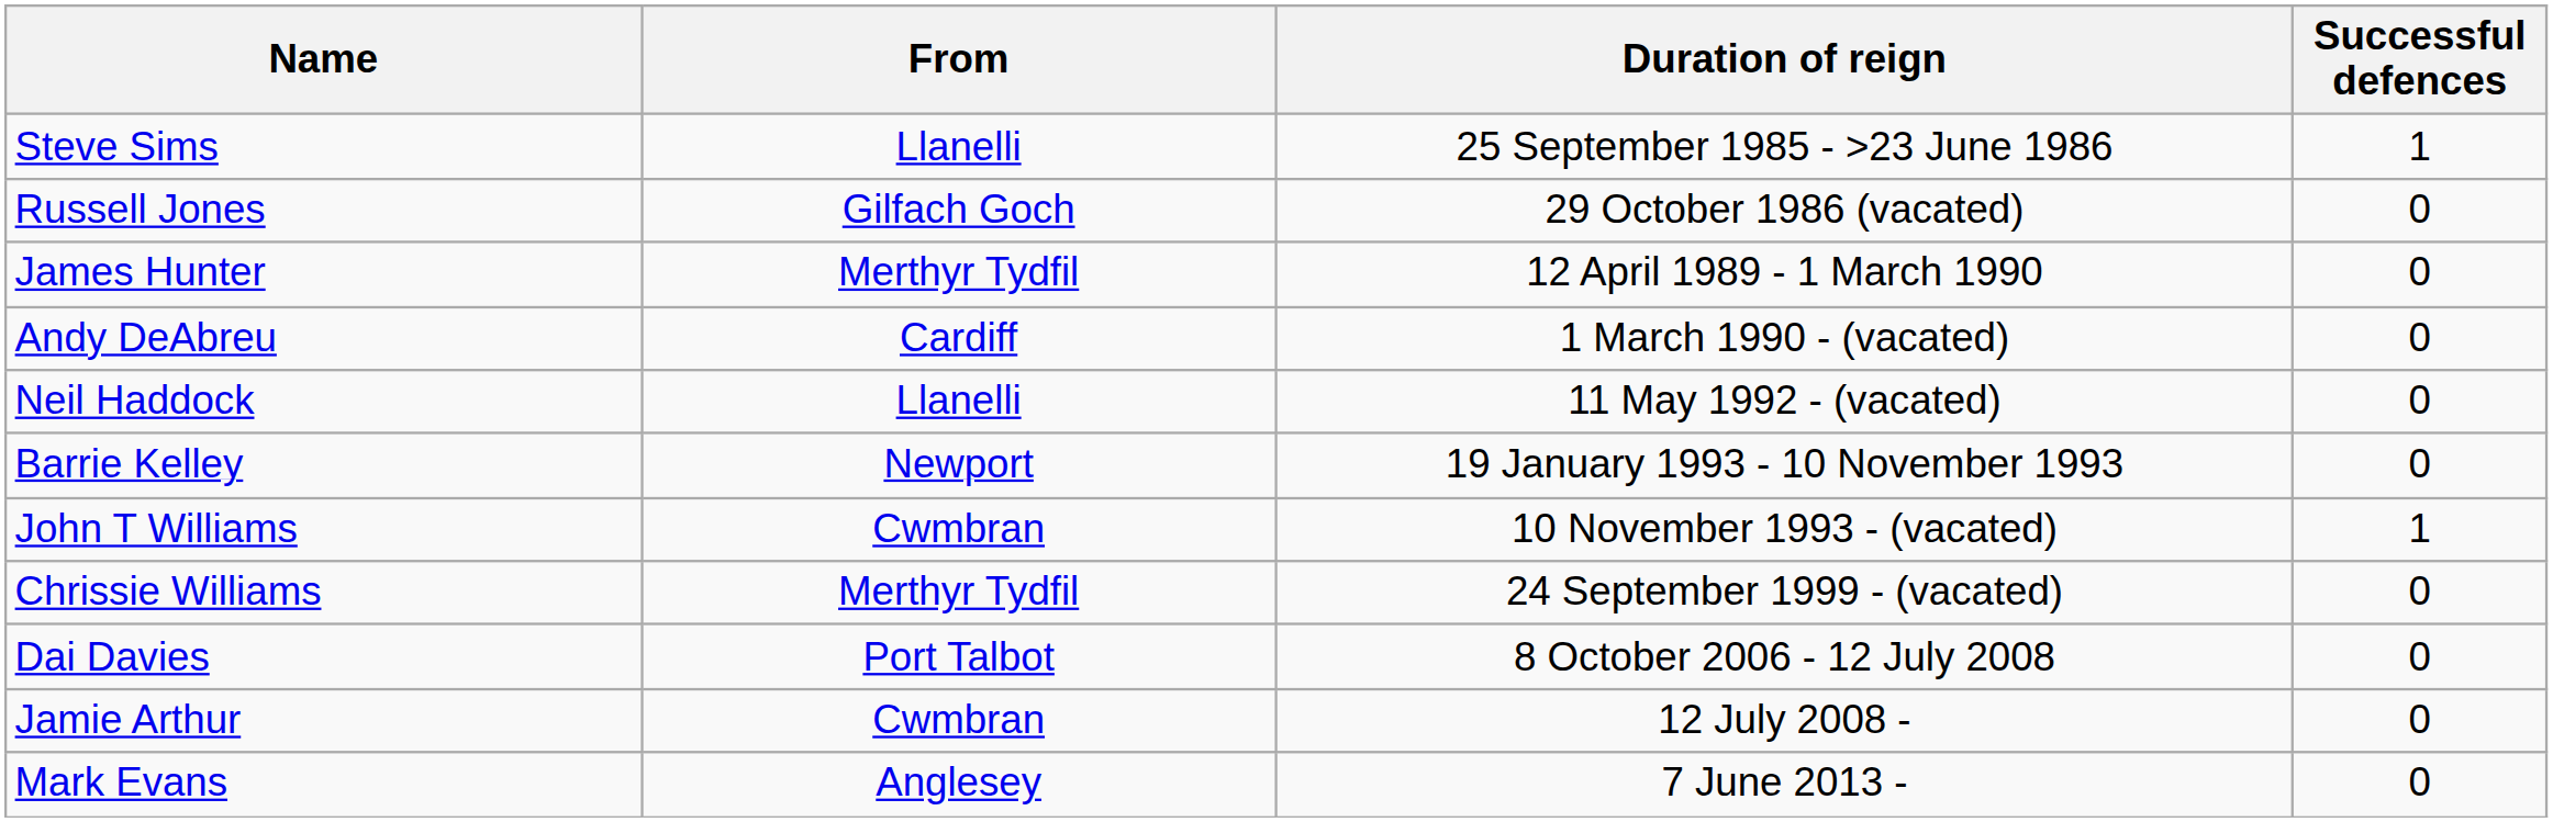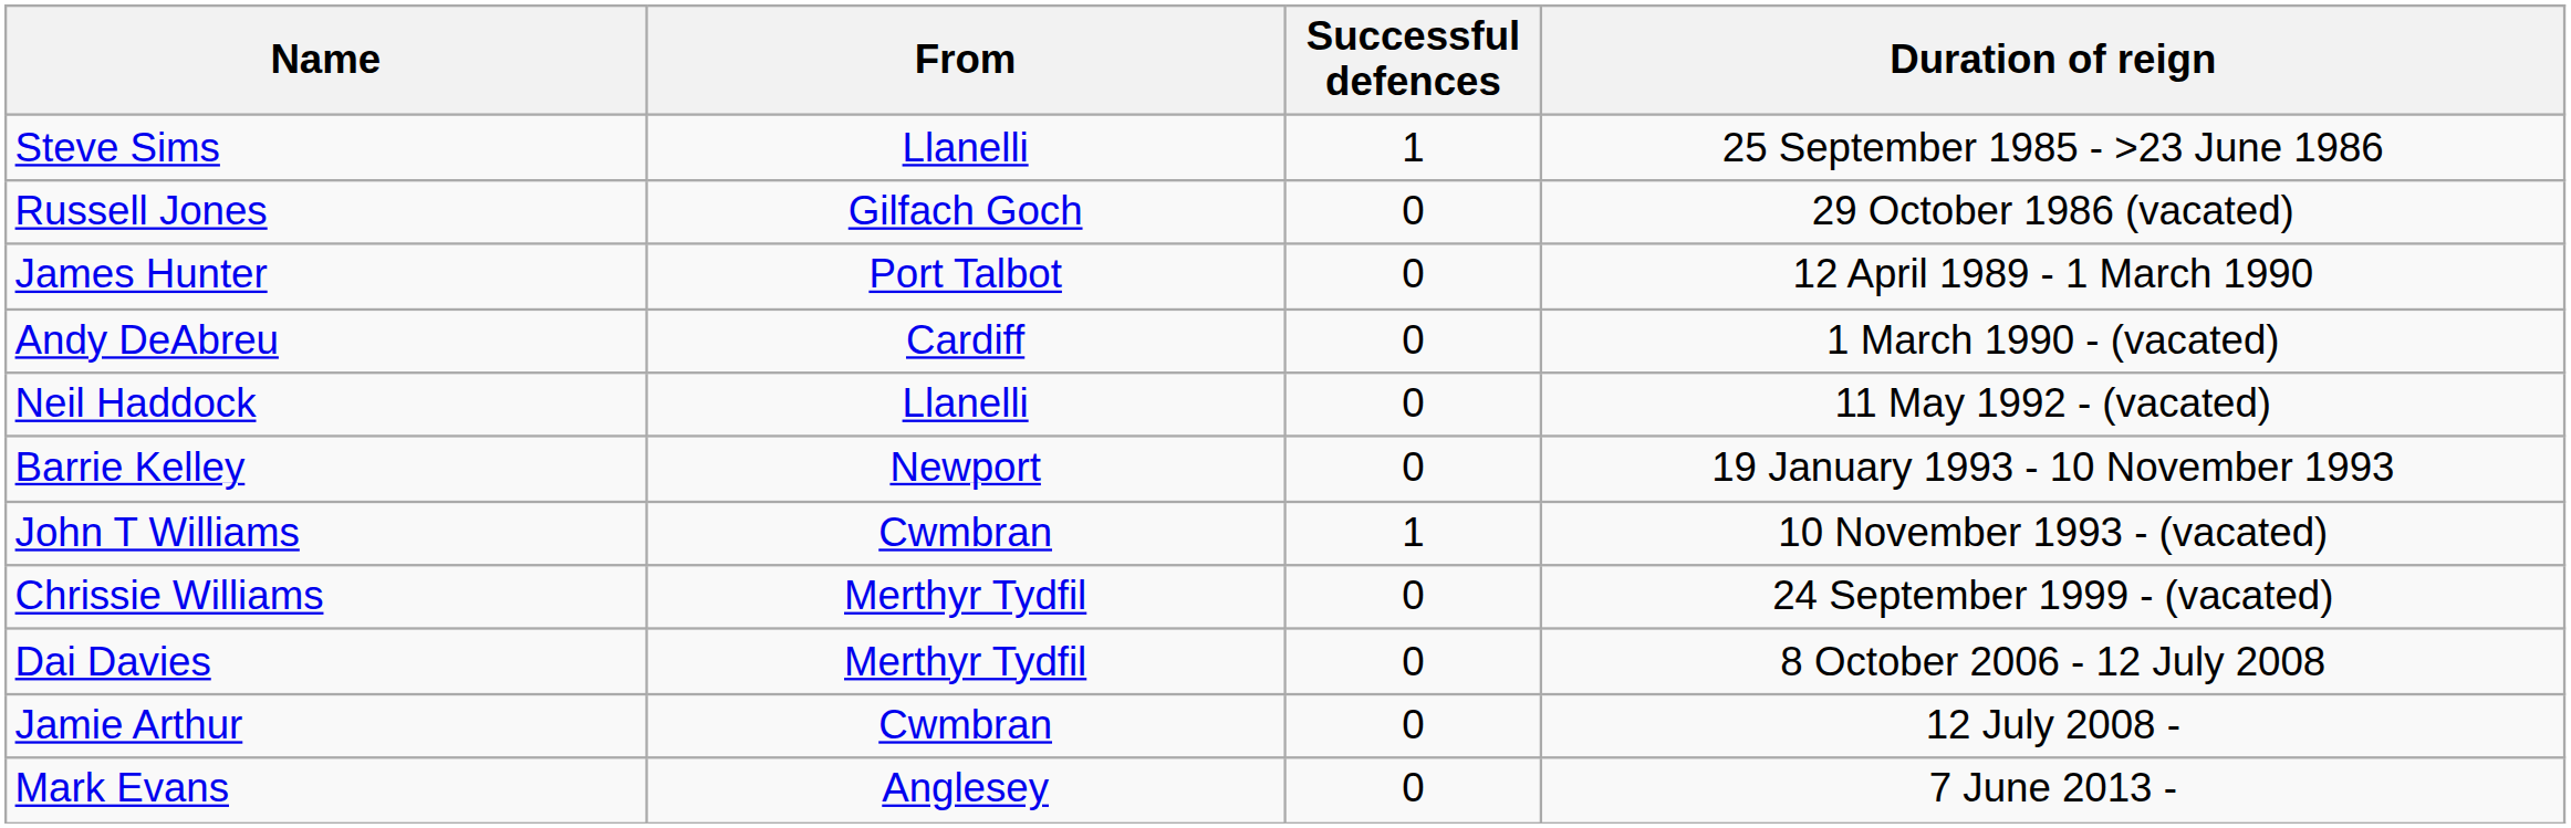columns swapped: Duration of reign <-> Successful defences
James Hunter | From: Merthyr Tydfil -> Port Talbot
Dai Davies | From: Port Talbot -> Merthyr Tydfil
